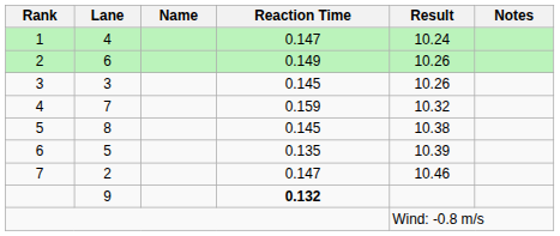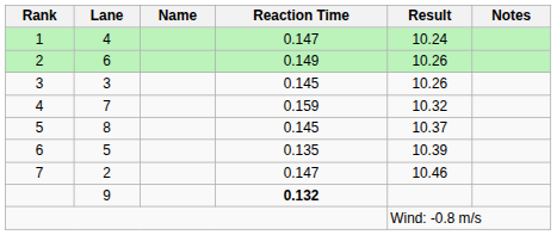8 | Result: 10.38 -> 10.37
